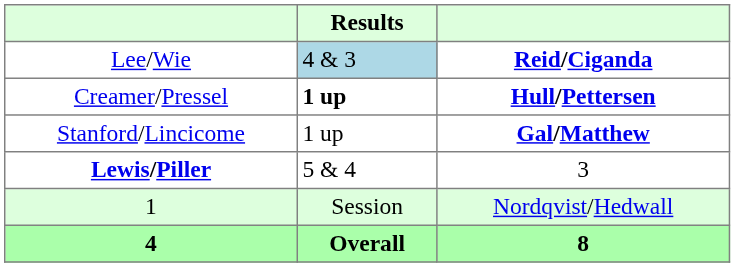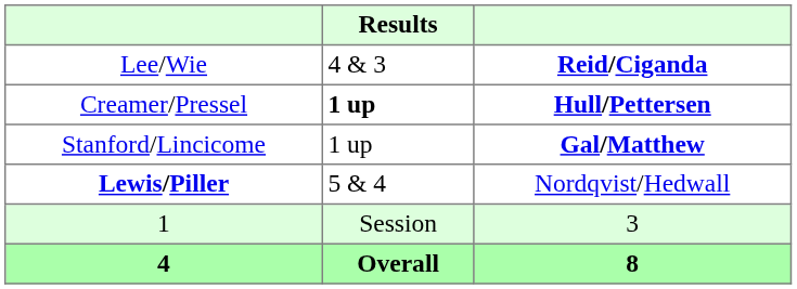Lee/Wie | Results: lightblue background -> no background
Lewis/Piller | column 3: 3 -> Nordqvist/Hedwall
1 | column 3: Nordqvist/Hedwall -> 3
